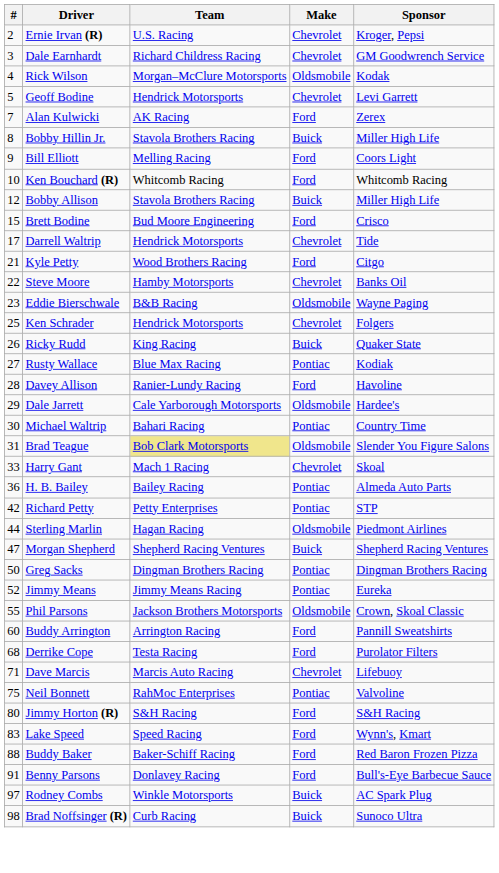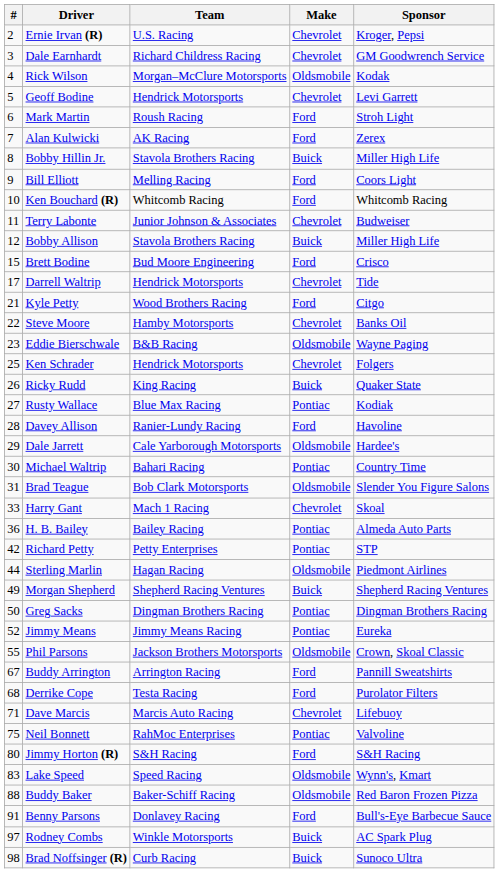+ row: 6 | Mark Martin | Roush Racing | Ford | Stroh Light
+ row: 11 | Terry Labonte | Junior Johnson & Associates | Chevrolet | Budweiser
Brad Teague | Team: khaki background -> no background
Morgan Shepherd | #: 47 -> 49
Buddy Arrington | #: 60 -> 67
Lake Speed | Make: Ford -> Oldsmobile
Buddy Baker | Make: Ford -> Oldsmobile
